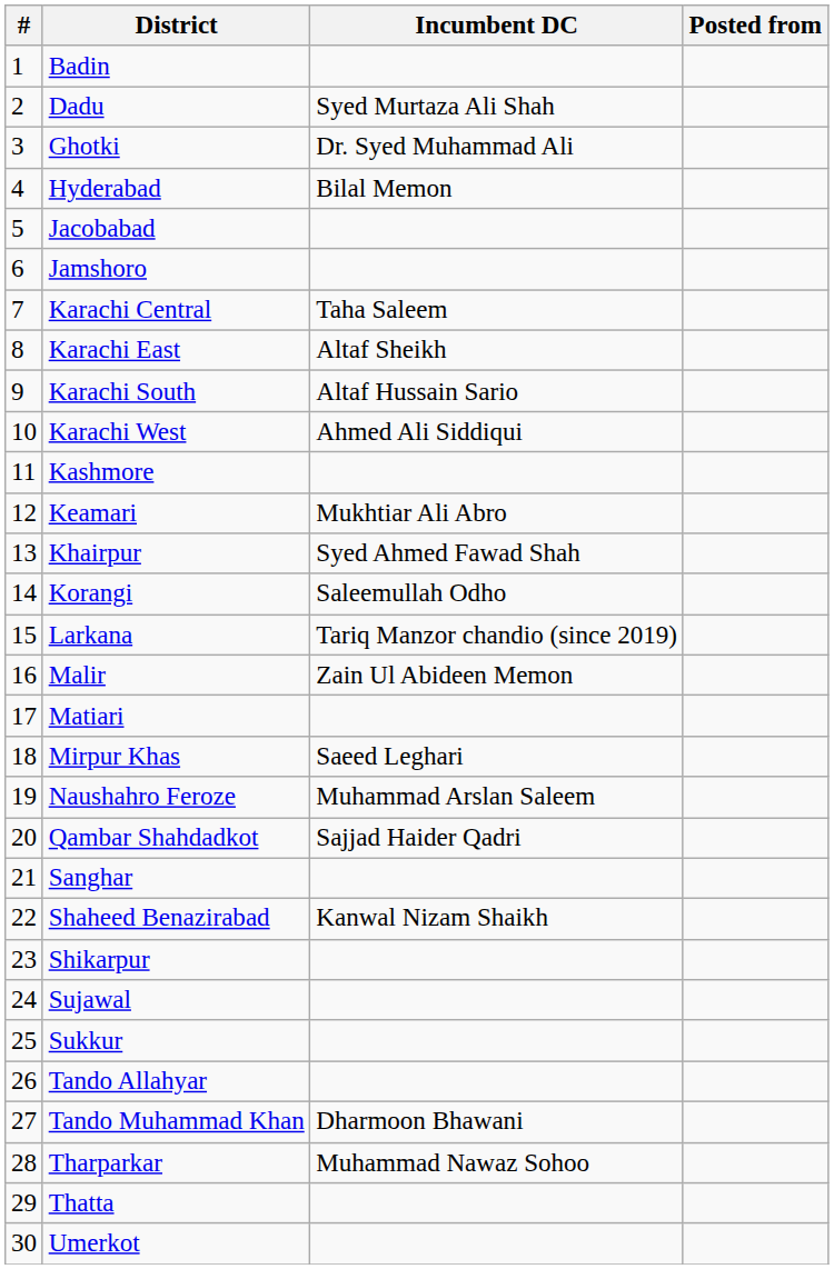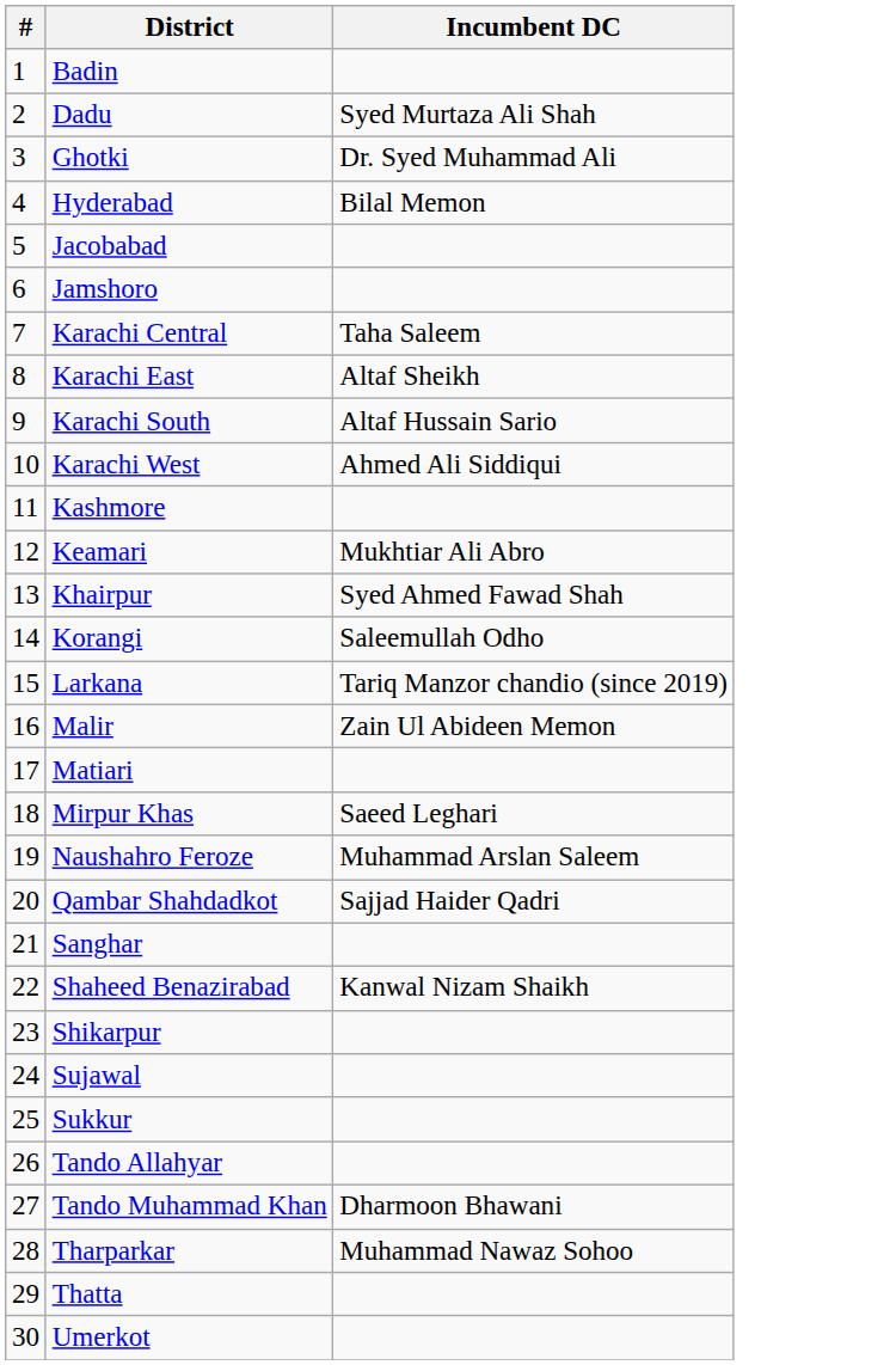- column: Posted from
